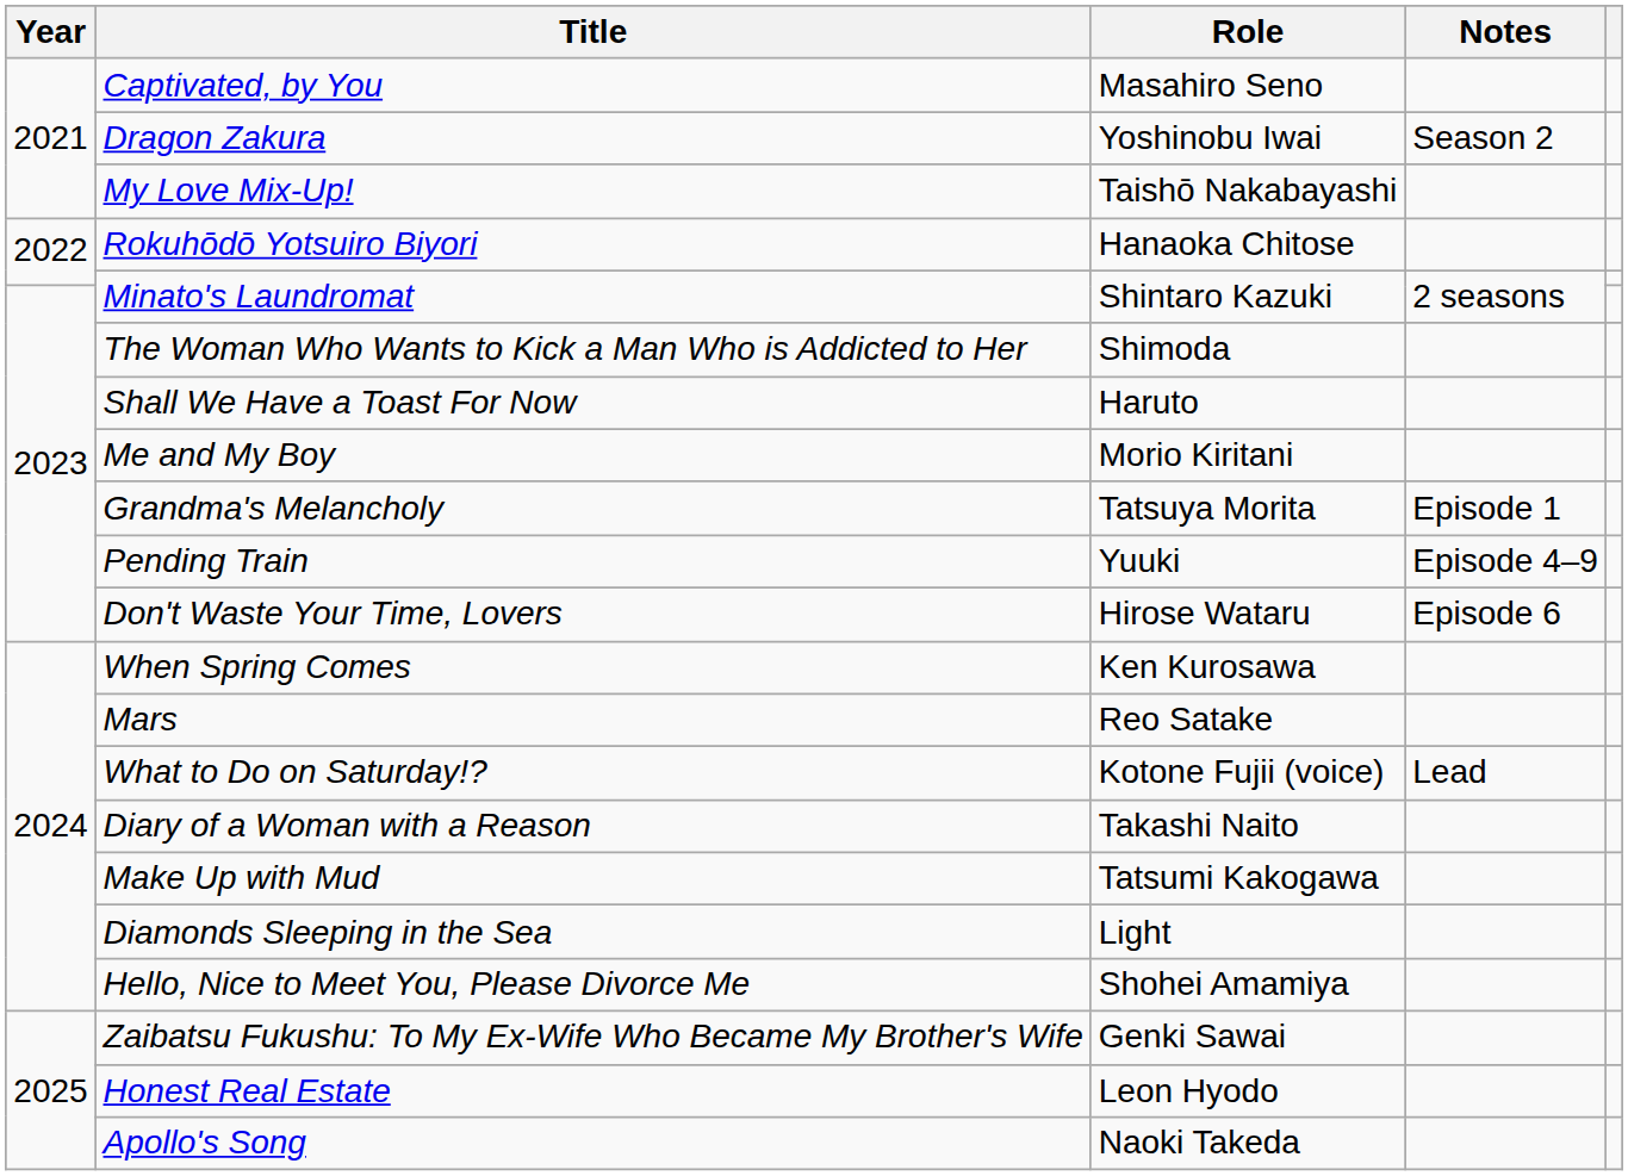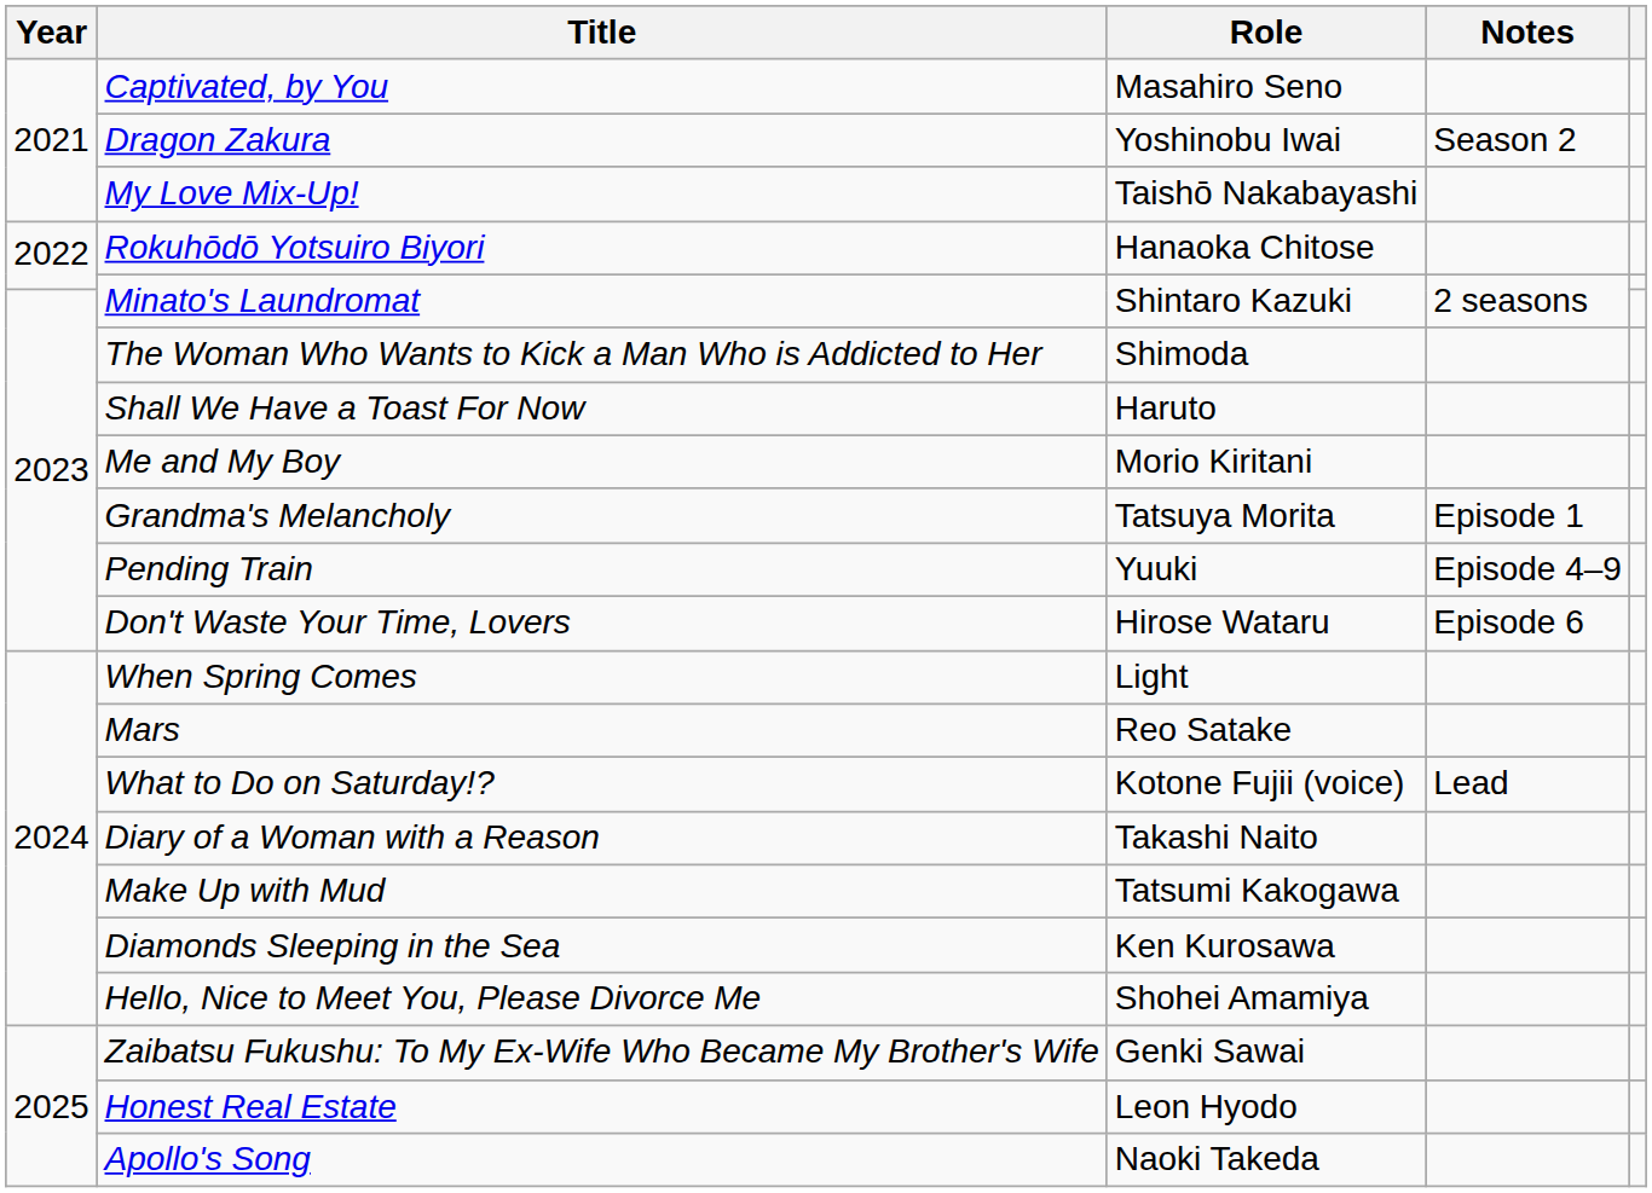When Spring Comes | Role: Ken Kurosawa -> Light
Diamonds Sleeping in the Sea | Role: Light -> Ken Kurosawa
